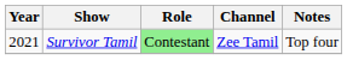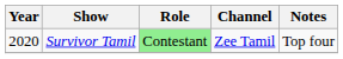Survivor Tamil | Year: 2021 -> 2020
